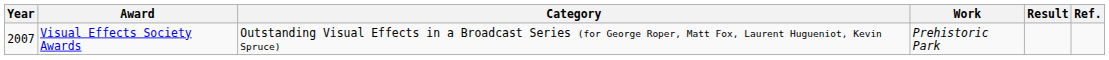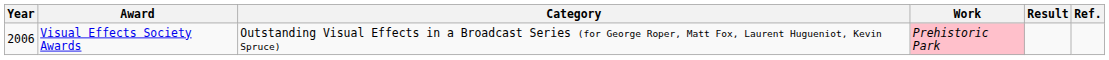Visual Effects Society Awards | Year: 2007 -> 2006
Visual Effects Society Awards | Work: no background -> pink background
